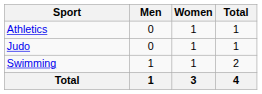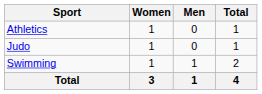columns swapped: Men <-> Women
